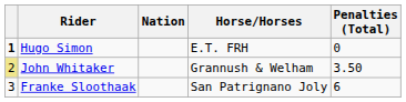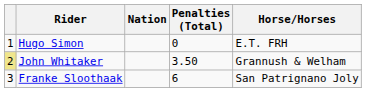columns swapped: Horse/Horses <-> Penalties (Total)
Hugo Simon | column 1: bold -> normal
